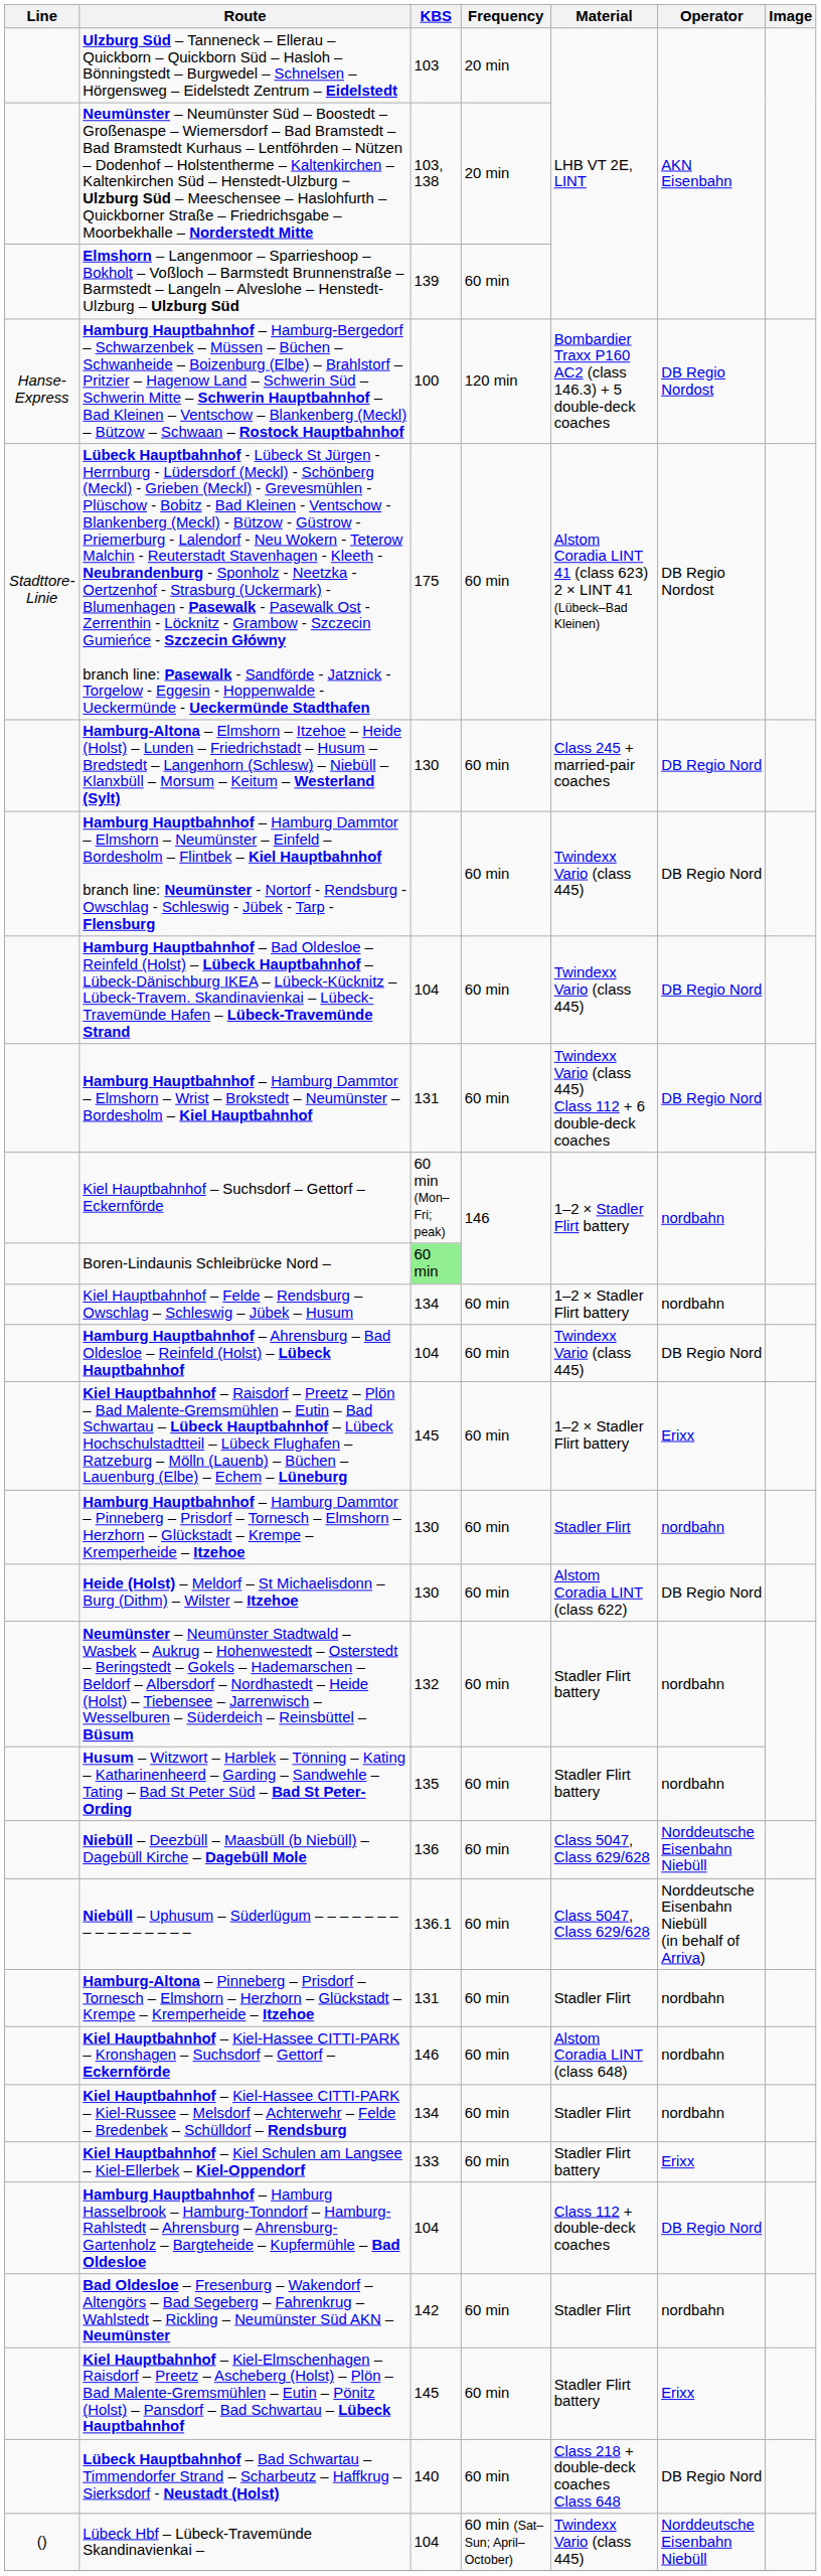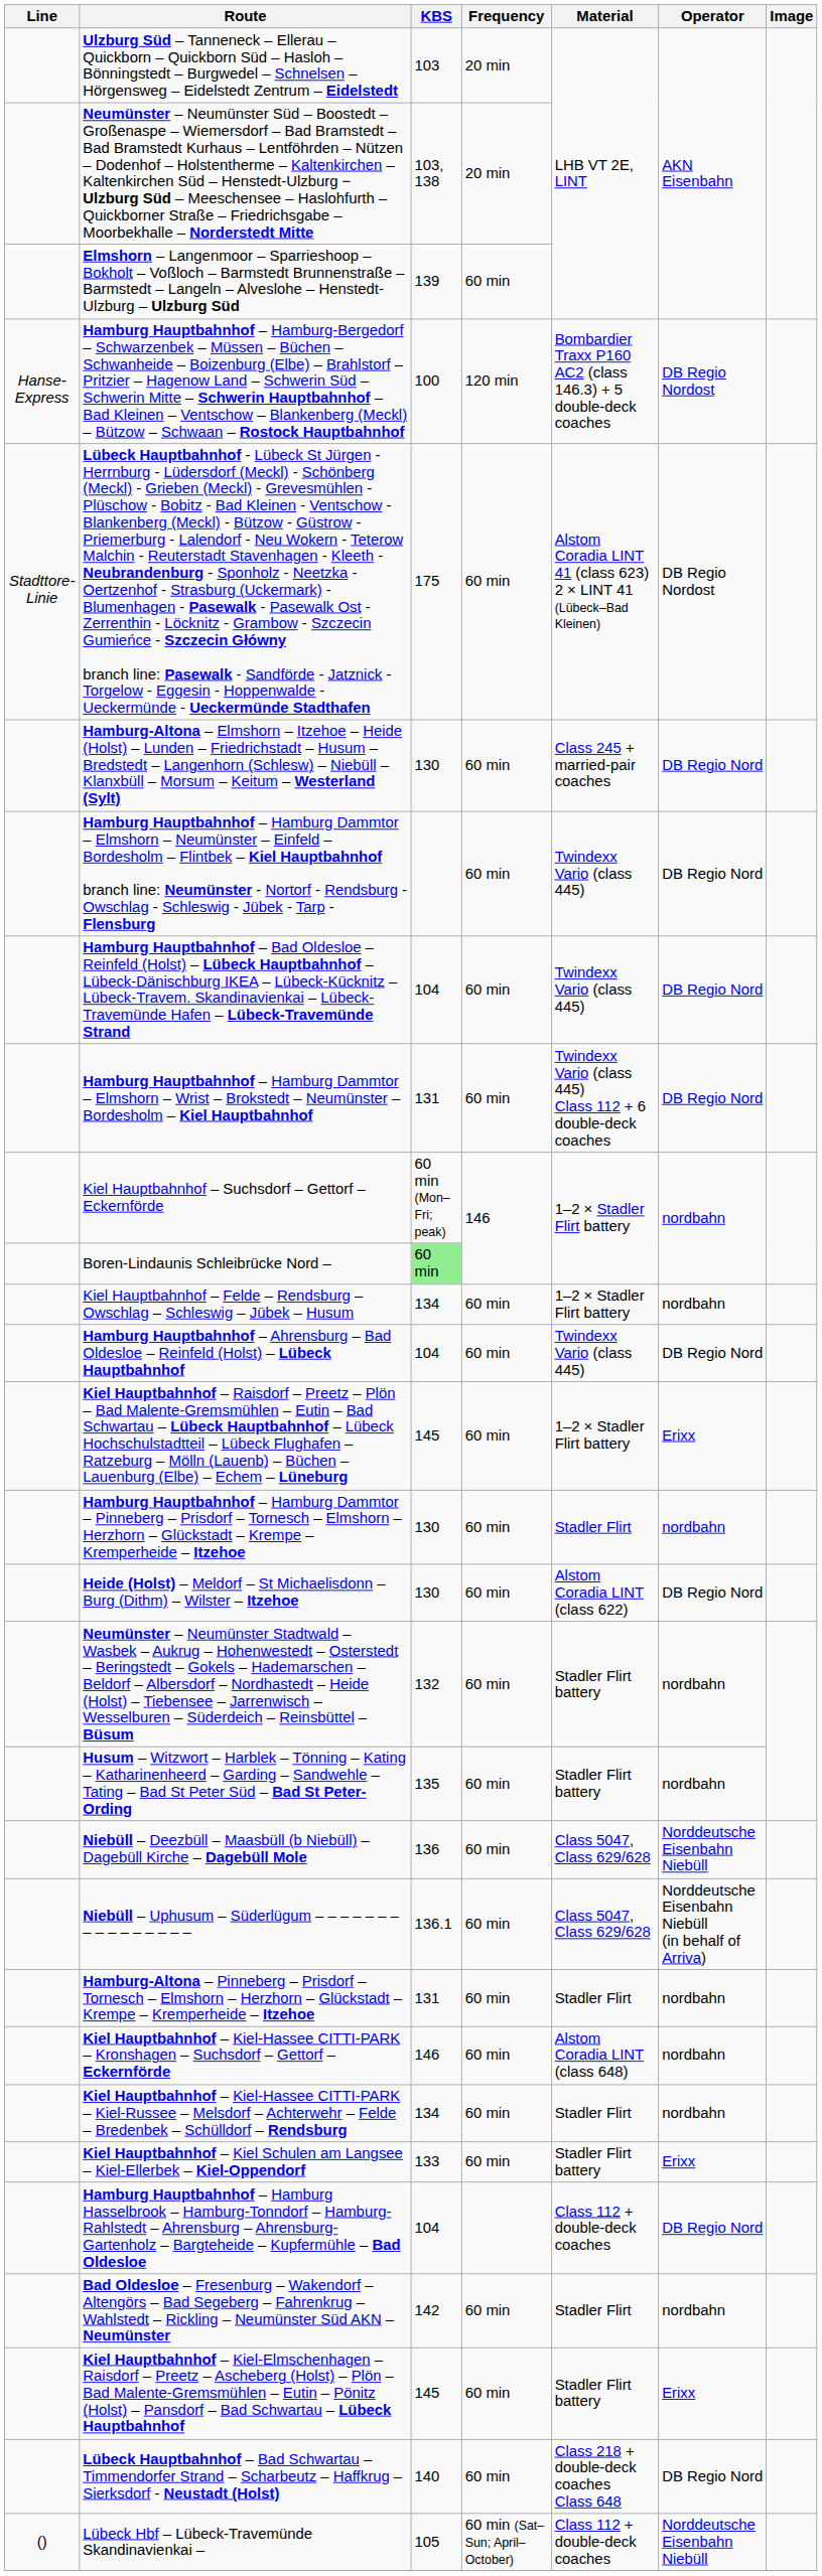Lübeck Hbf – Lübeck-Travemünde Skandinavienkai – | KBS: 104 -> 105
Lübeck Hbf – Lübeck-Travemünde Skandinavienkai – | Material: Twindexx Vario (class 445) -> Class 112 + double-deck coaches
